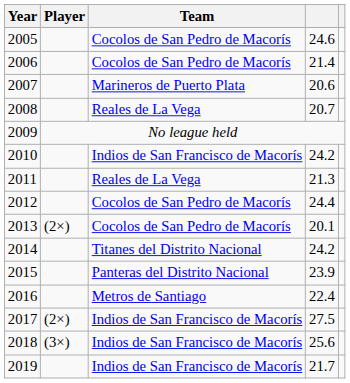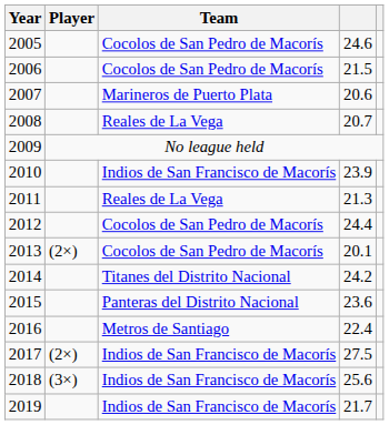2006 | column 4: 21.4 -> 21.5
2010 | column 4: 24.2 -> 23.9
2015 | column 4: 23.9 -> 23.6
